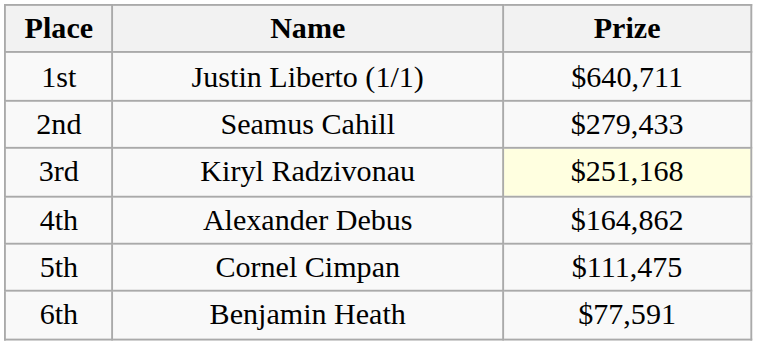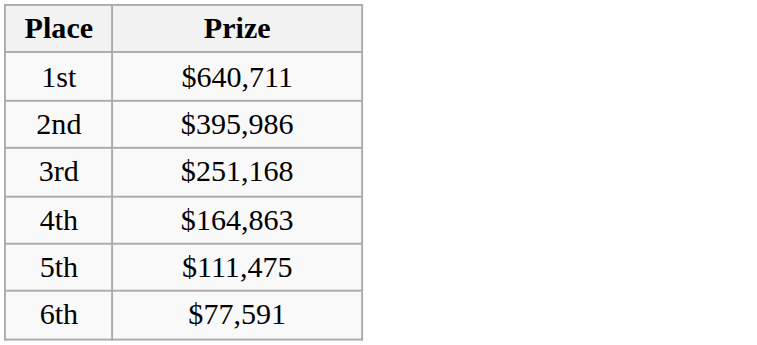- column: Name | Justin Liberto (1/1) | Seamus Cahill | Kiryl Radzivonau | Alexander Debus | Cornel Cimpan | Benjamin Heath
2nd | Prize: $279,433 -> $395,986
3rd | Prize: lightyellow background -> no background
4th | Prize: $164,862 -> $164,863
